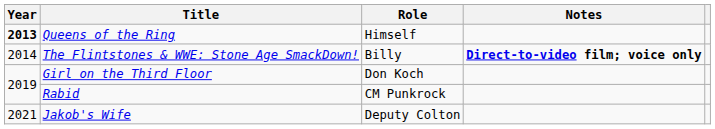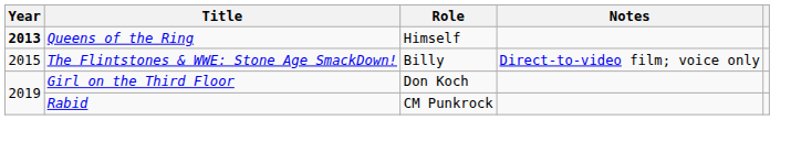The Flintstones & WWE: Stone Age SmackDown! | Year: 2014 -> 2015
The Flintstones & WWE: Stone Age SmackDown! | Notes: bold -> normal
- row: 2021 | Jakob's Wife | Deputy Colton
